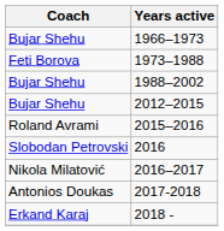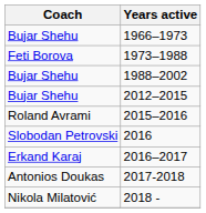2016–2017 | Coach: Nikola Milatović -> Erkand Karaj
2018 - | Coach: Erkand Karaj -> Nikola Milatović
